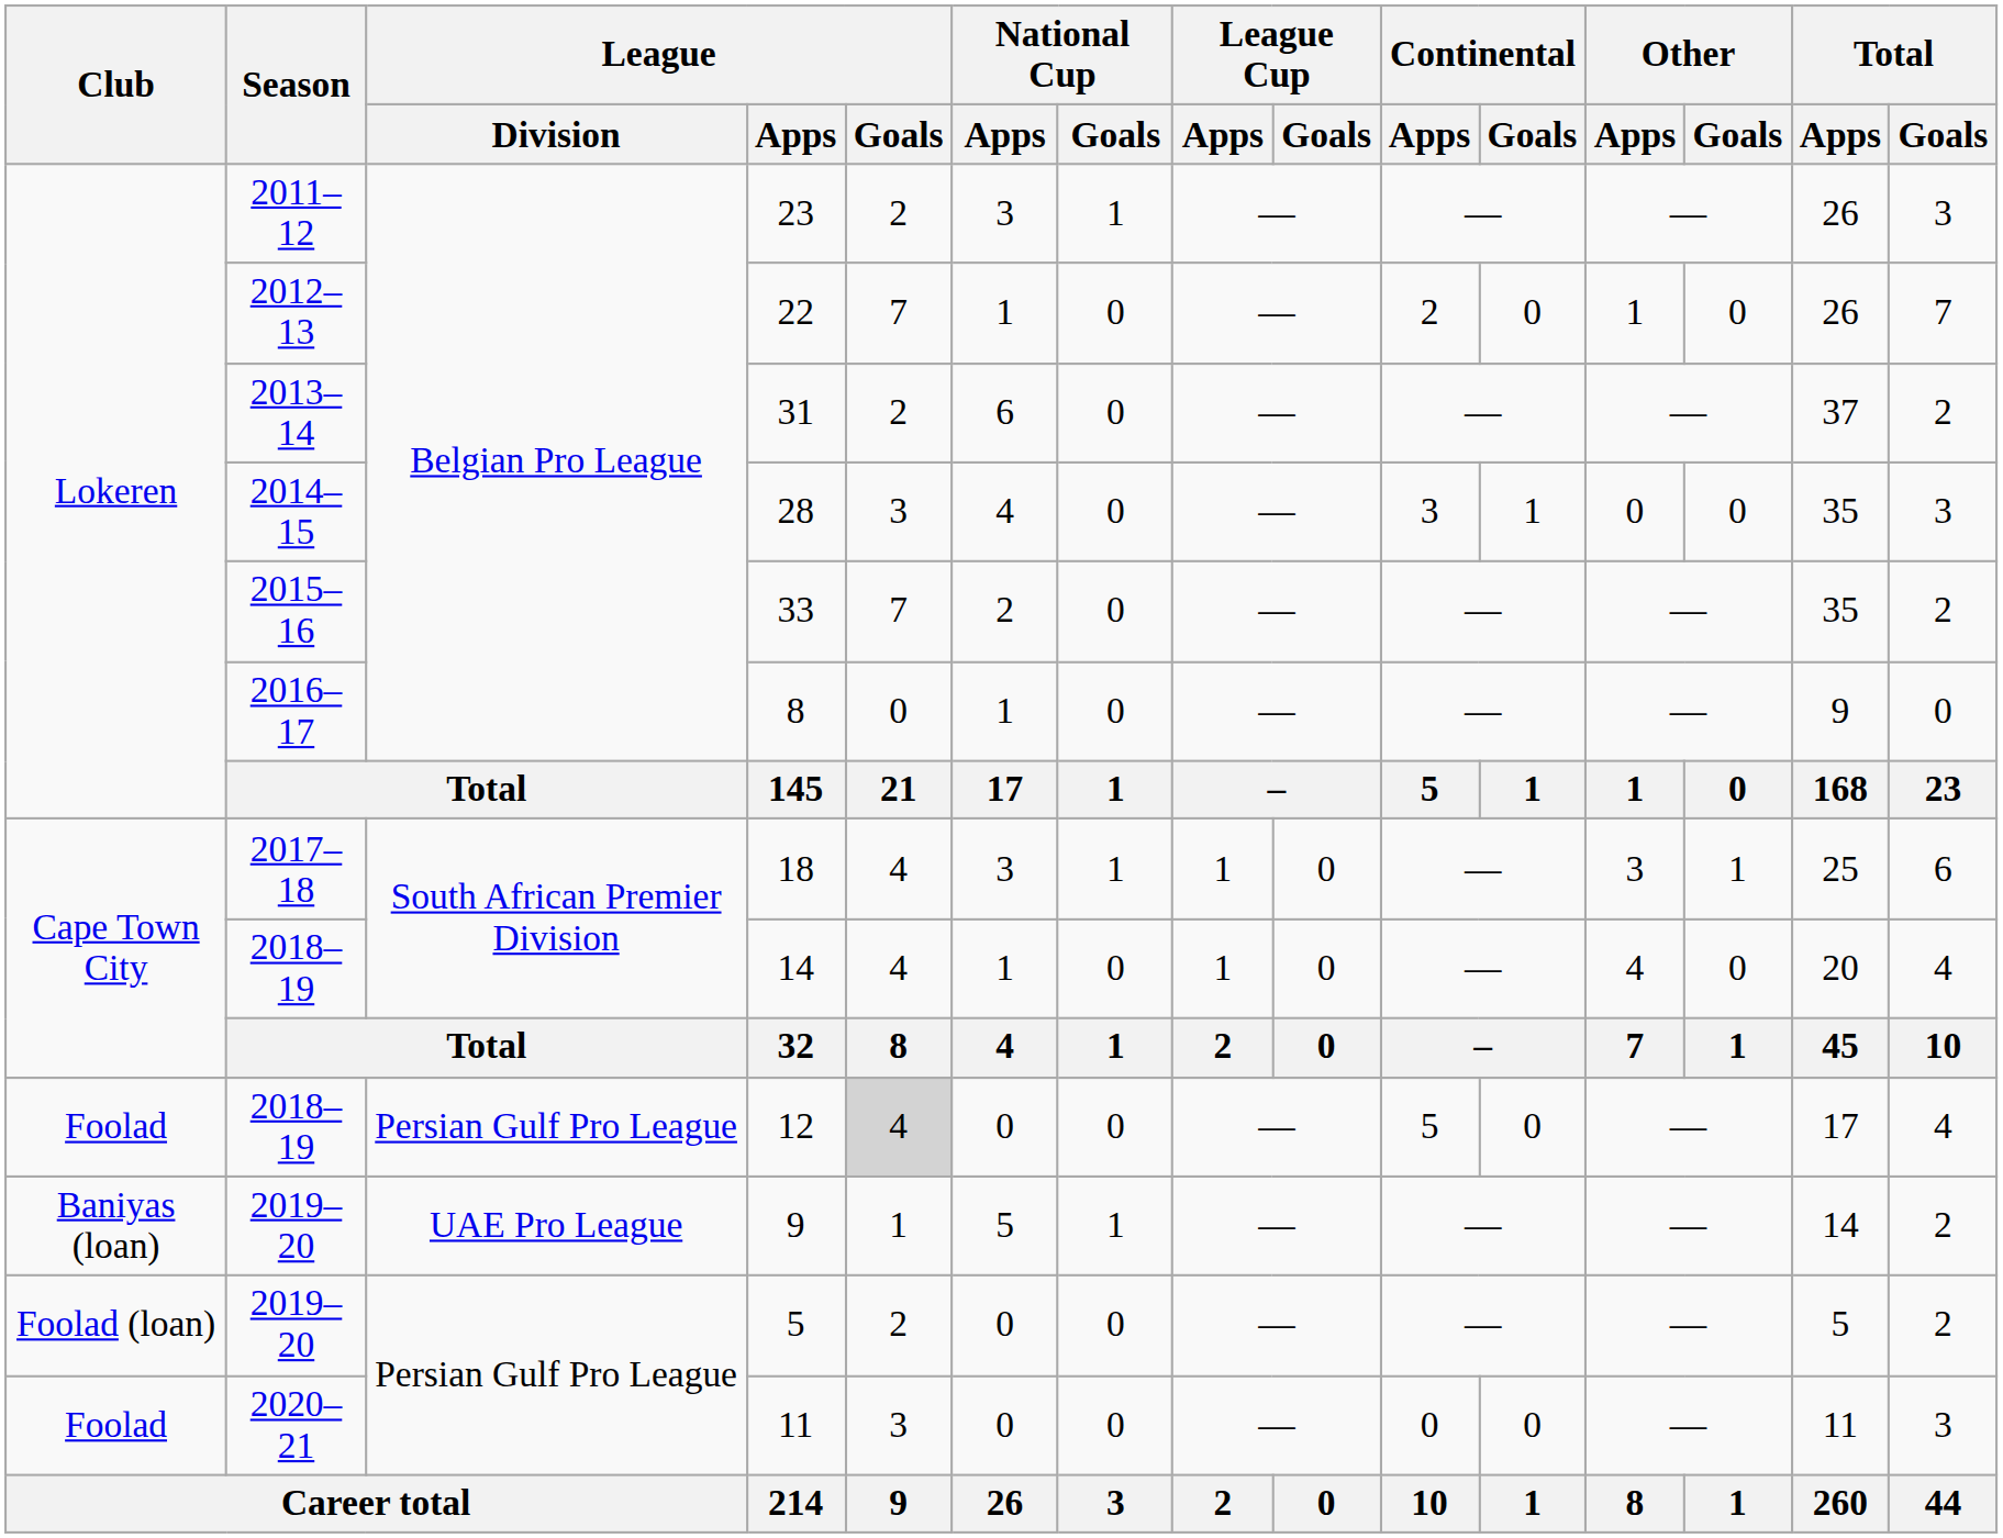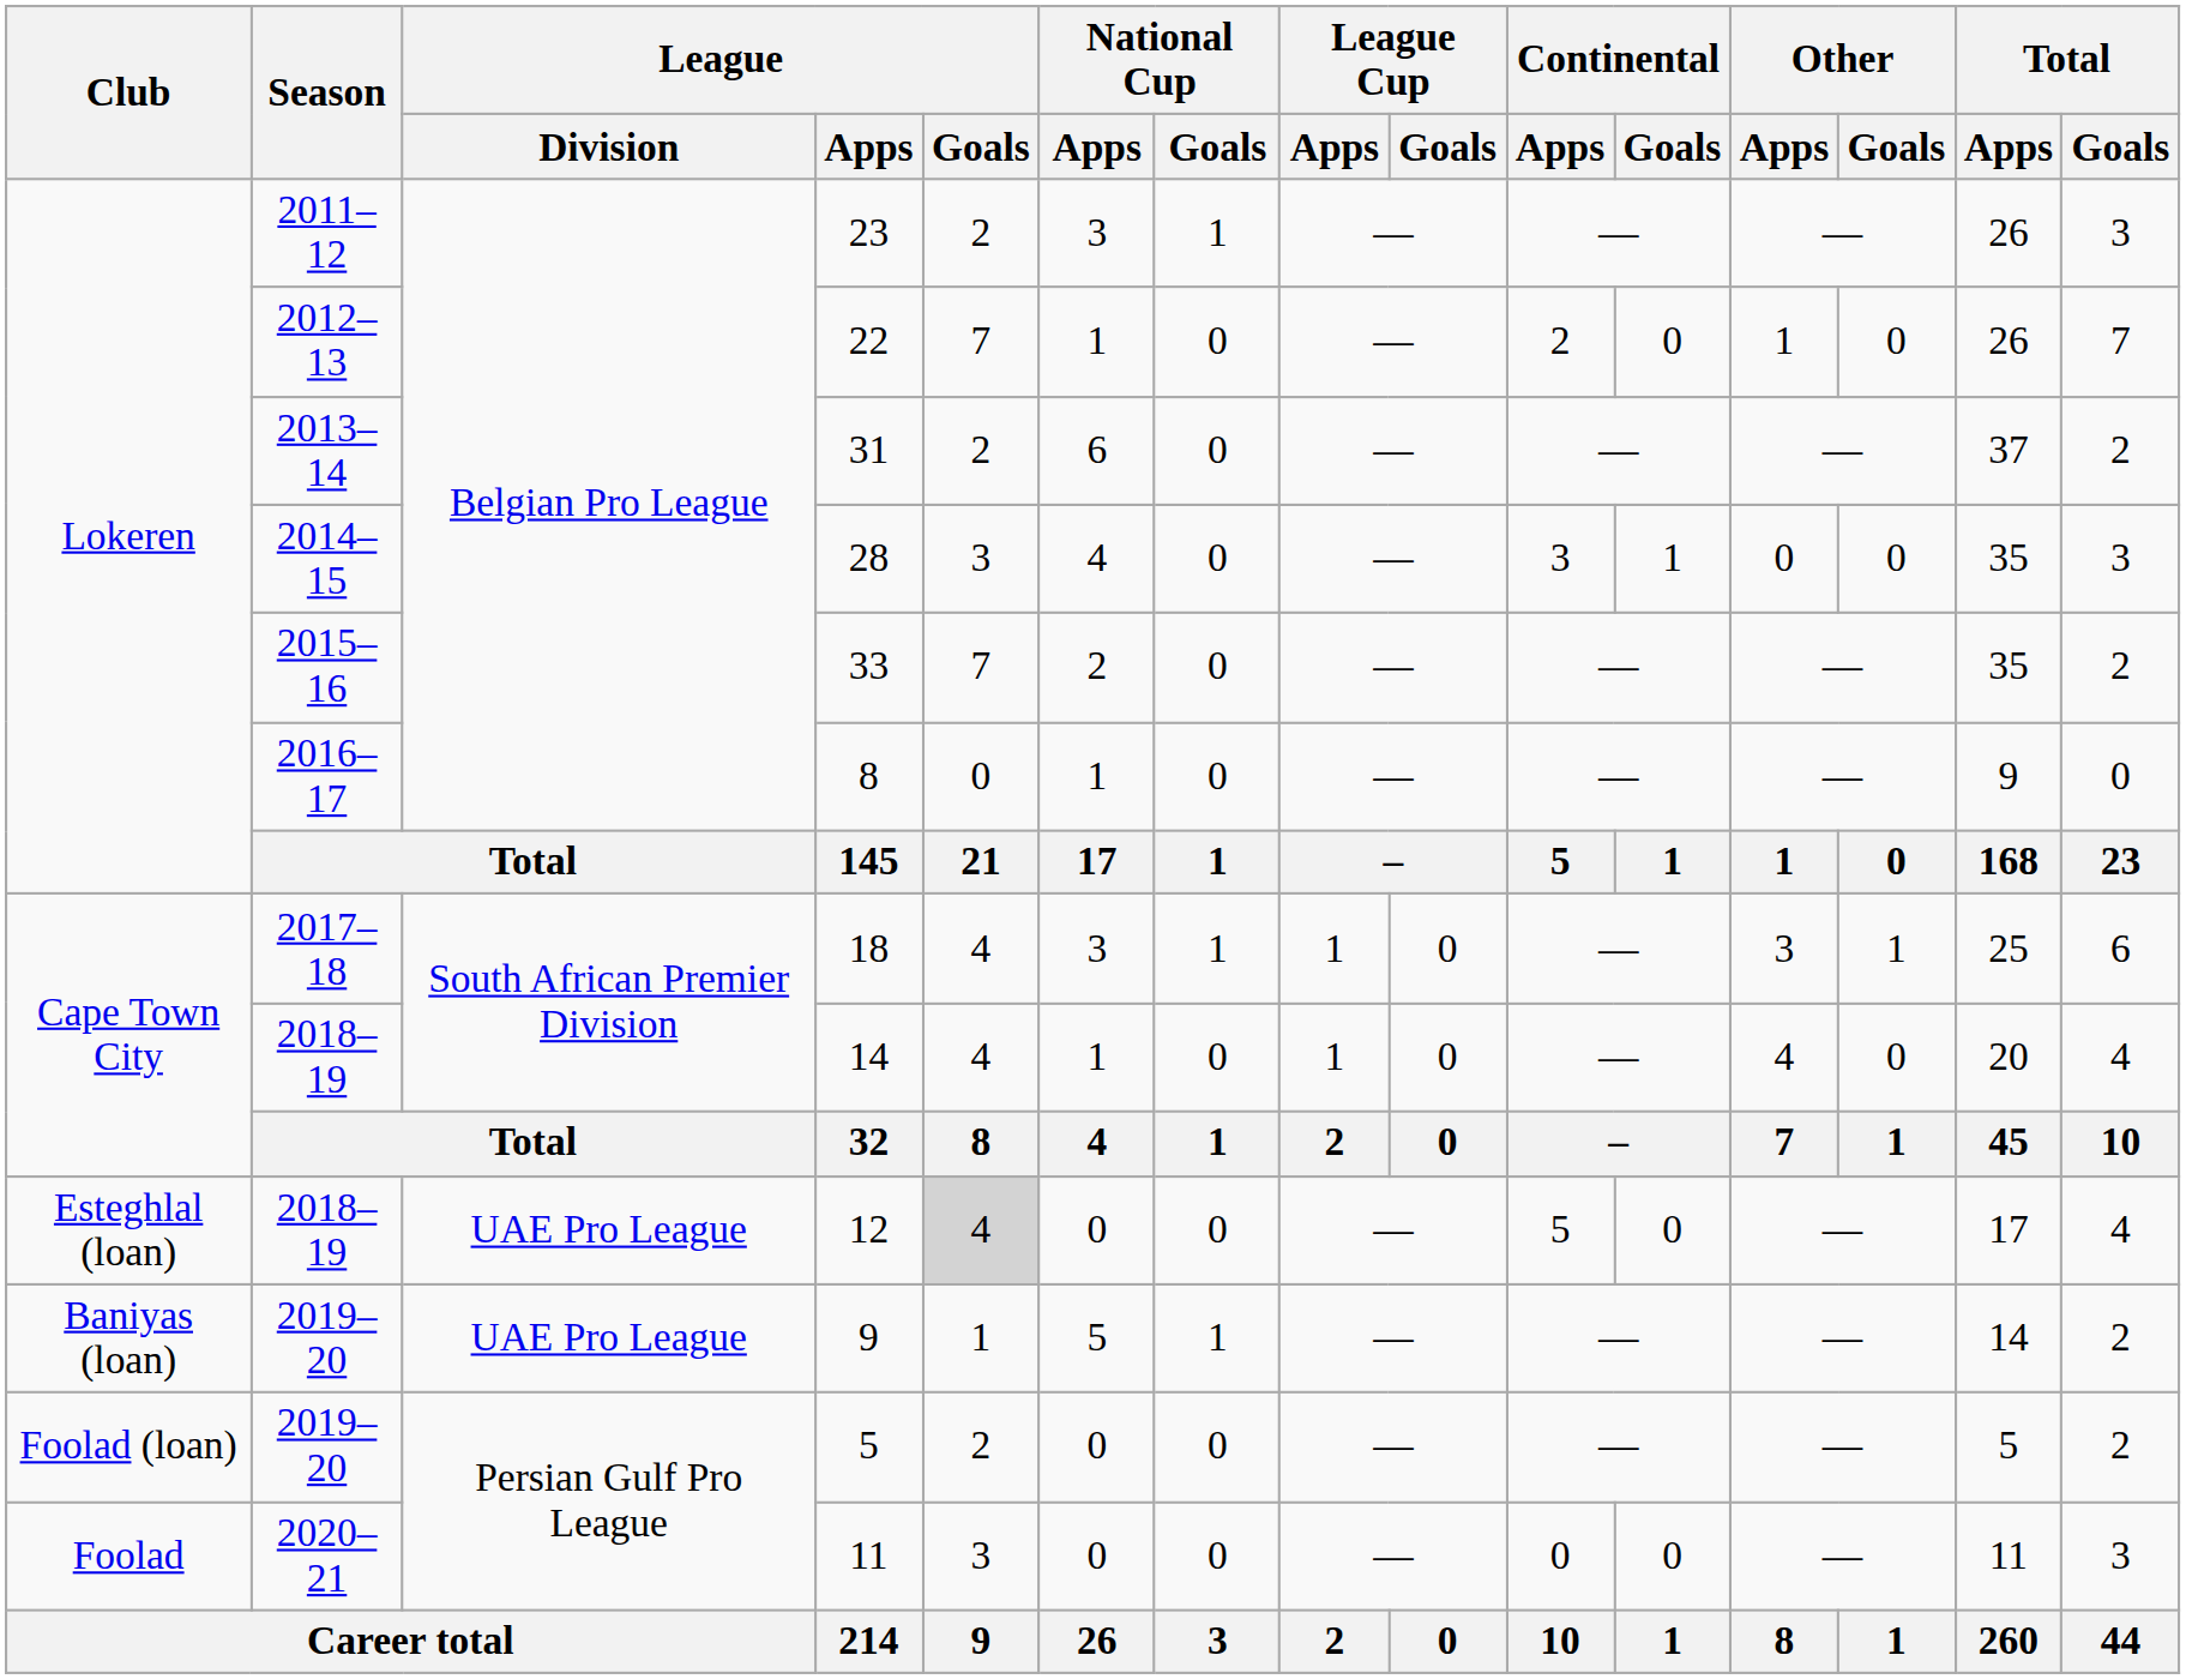12 | Club: Foolad -> Esteghlal (loan)
12 | League / Division: Persian Gulf Pro League -> UAE Pro League
